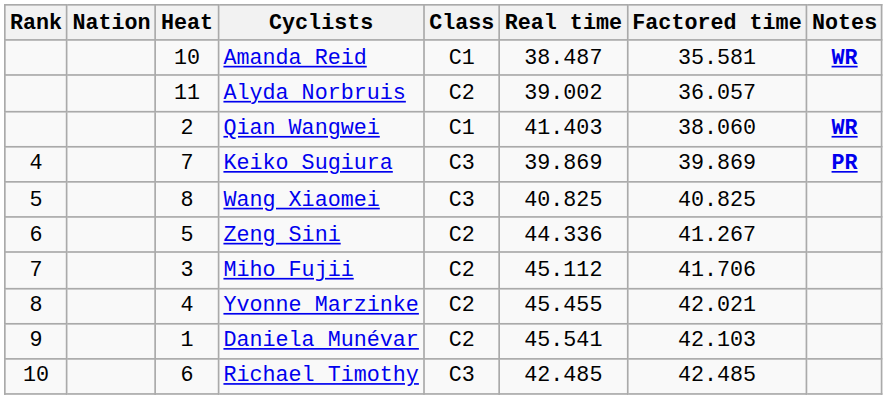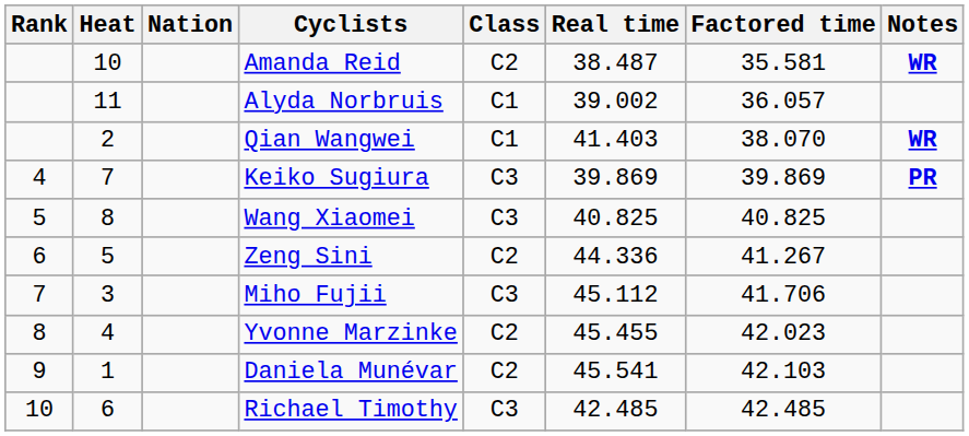columns swapped: Heat <-> Nation
Amanda Reid | Class: C1 -> C2
Alyda Norbruis | Class: C2 -> C1
Qian Wangwei | Factored time: 38.060 -> 38.070
Miho Fujii | Class: C2 -> C3
Yvonne Marzinke | Factored time: 42.021 -> 42.023
